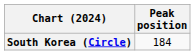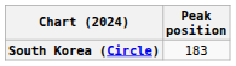South Korea (Circle) | Peak position: 184 -> 183
